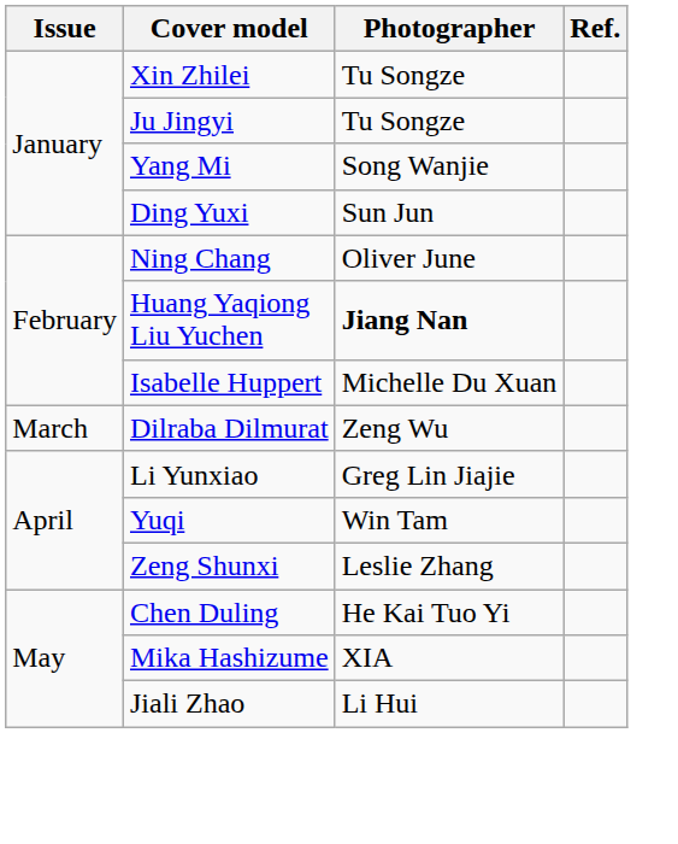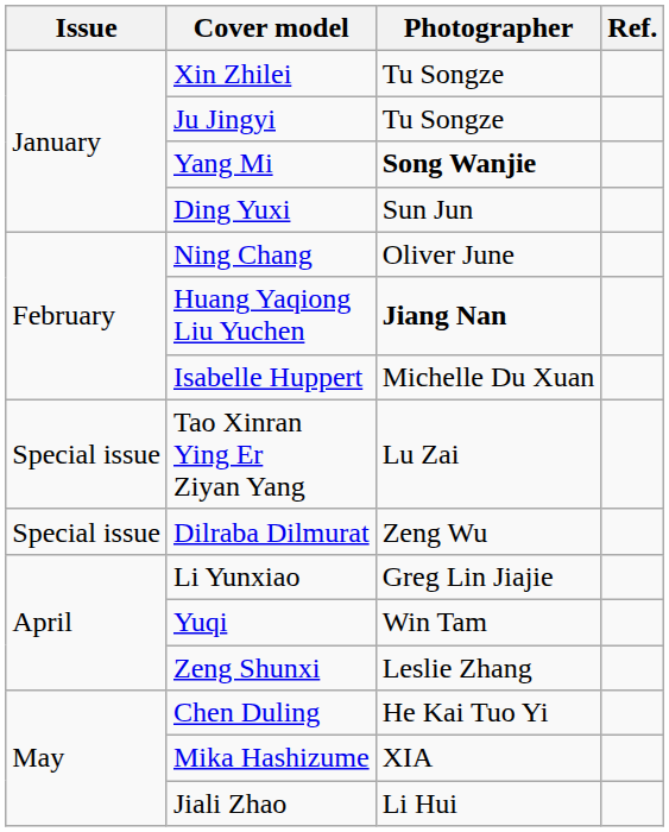Yang Mi | Photographer: normal -> bold
+ row: Special issue | Tao Xinran Ying Er Ziyan Yang | Lu Zai
Dilraba Dilmurat | Issue: March -> Special issue
